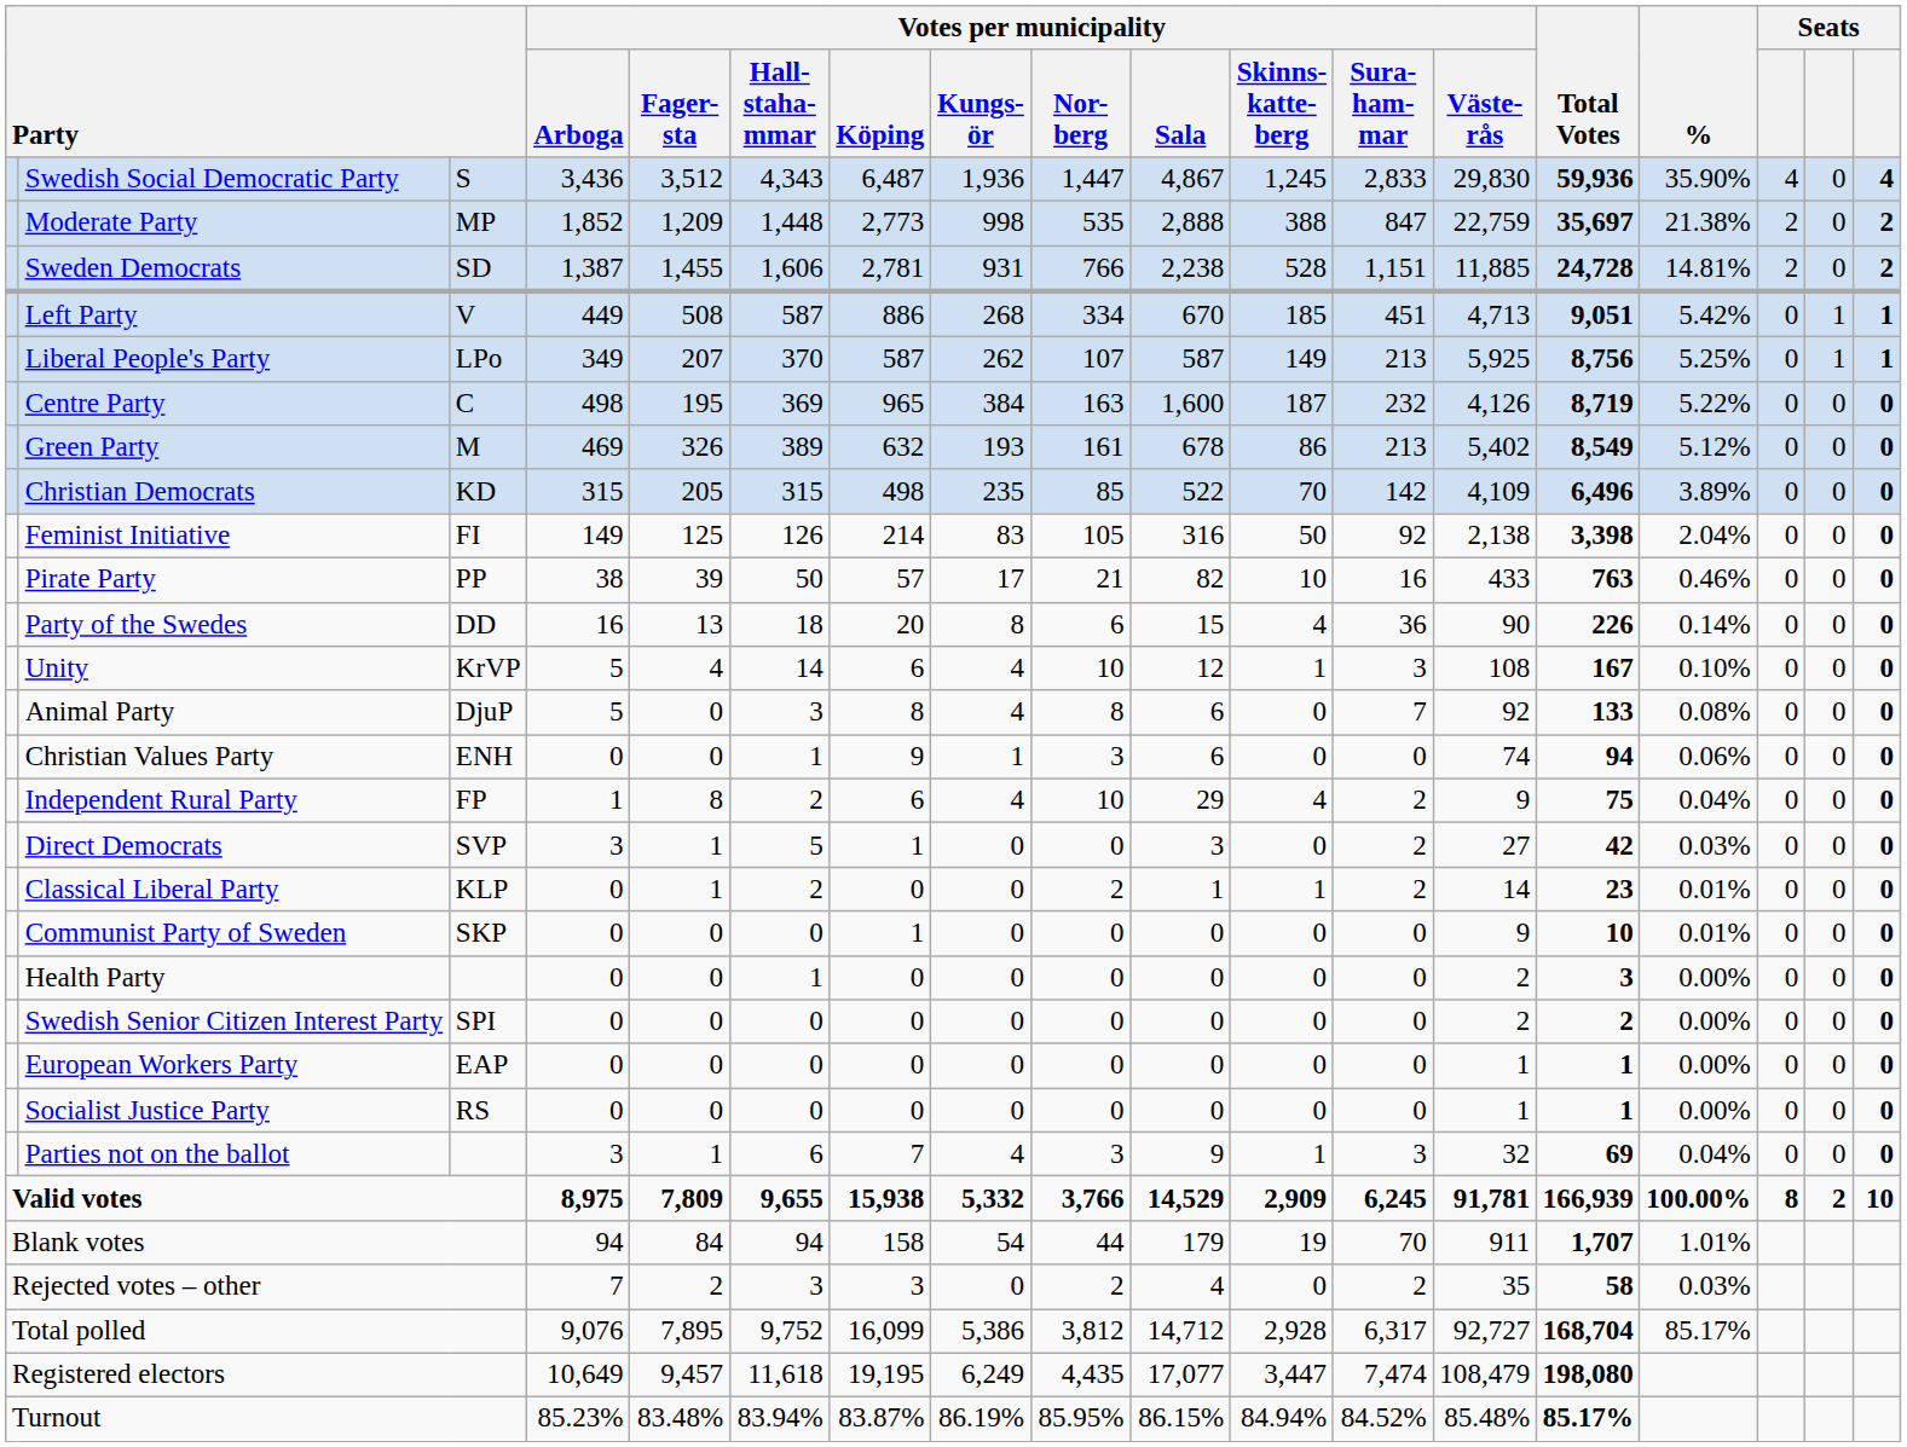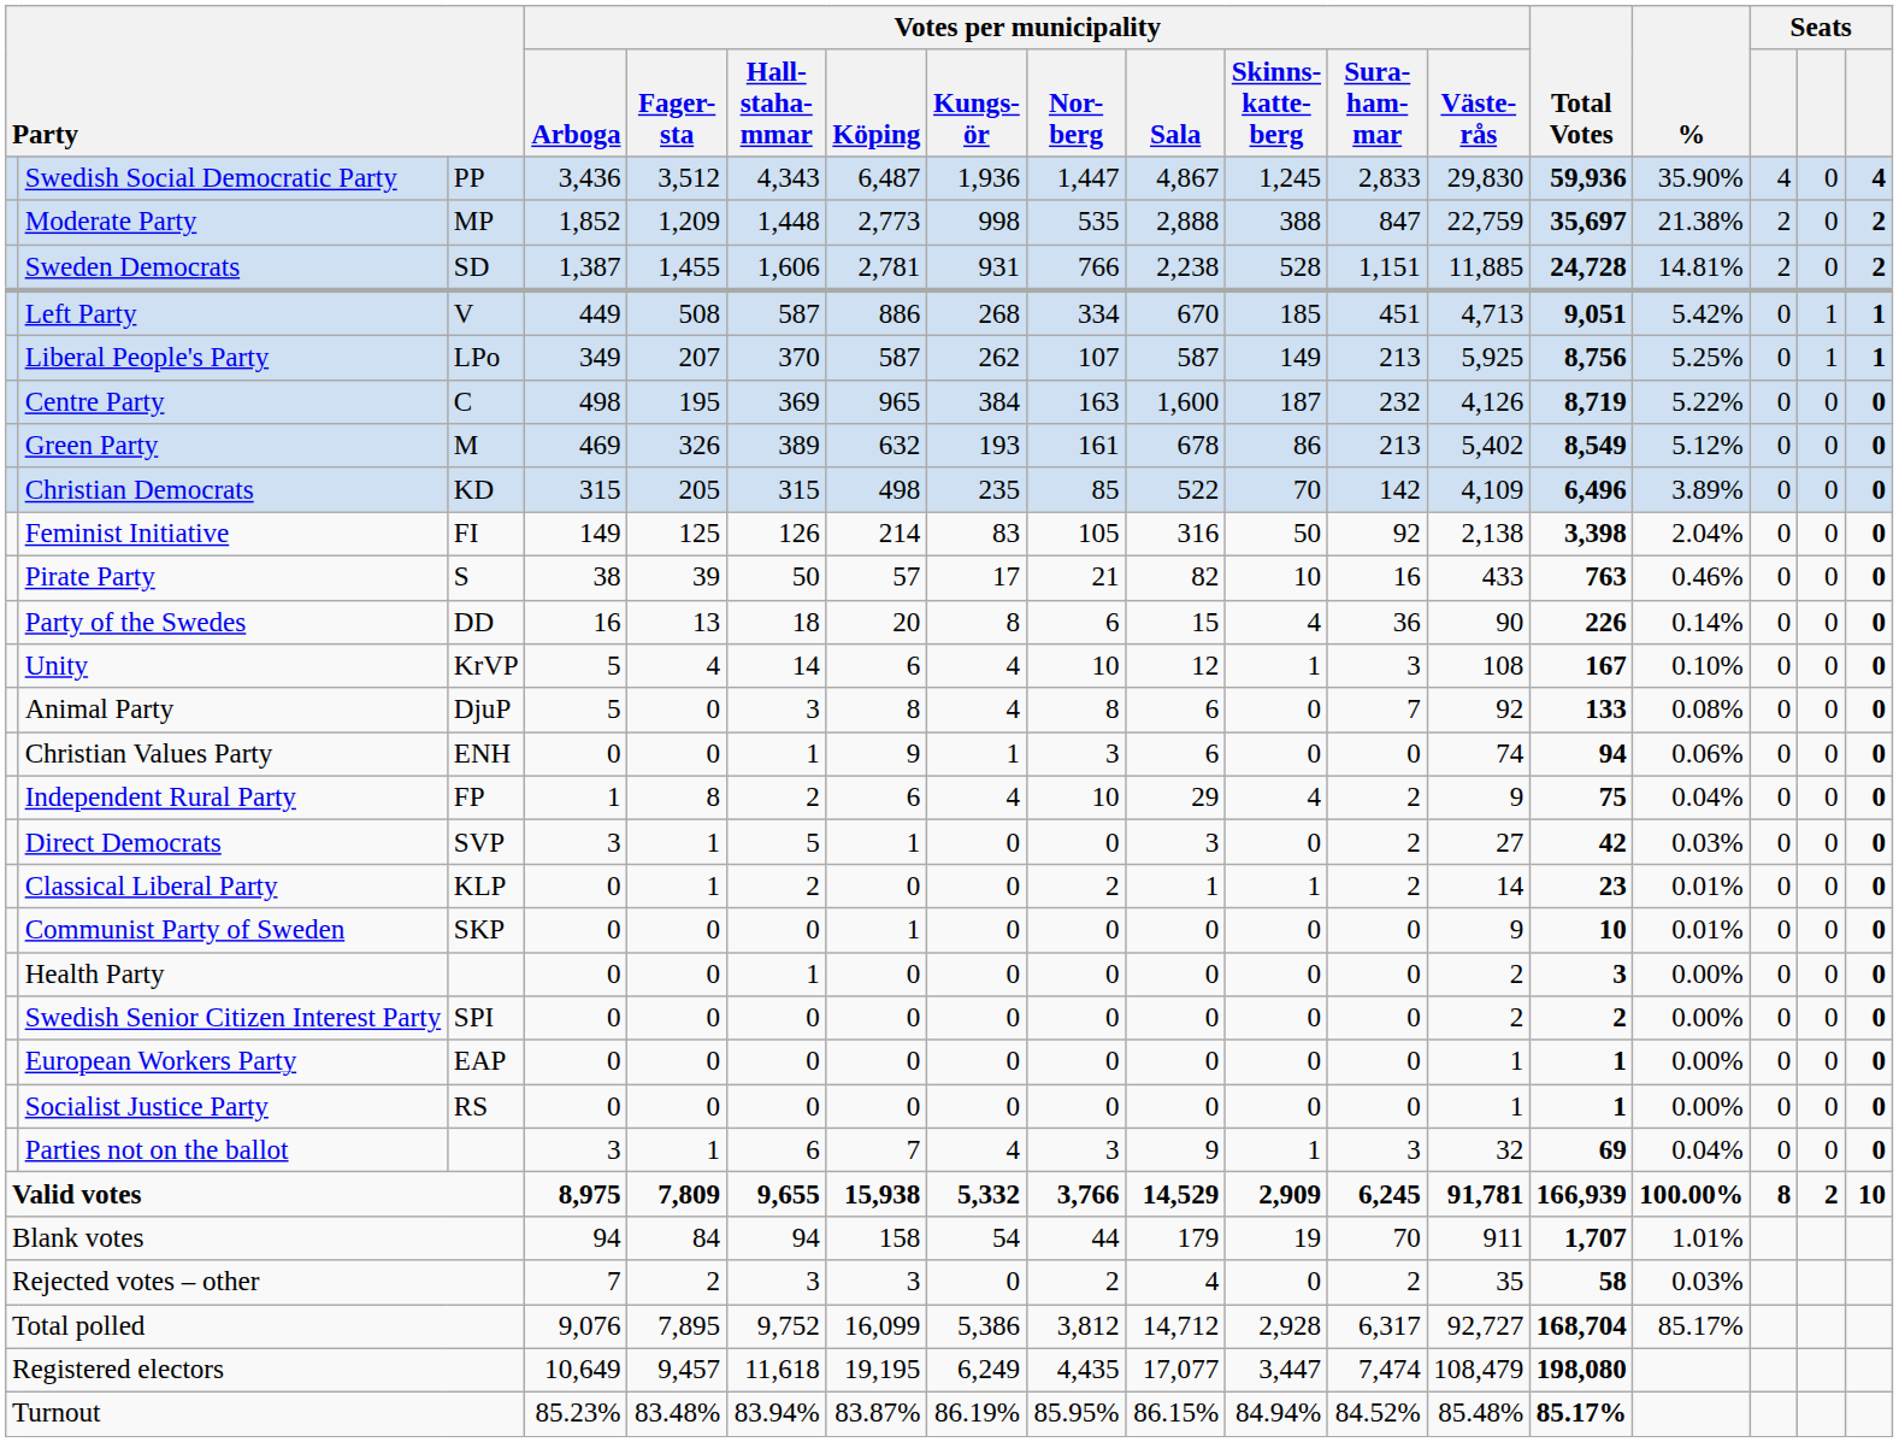Swedish Social Democratic Party | column 3: S -> PP
Pirate Party | column 3: PP -> S
